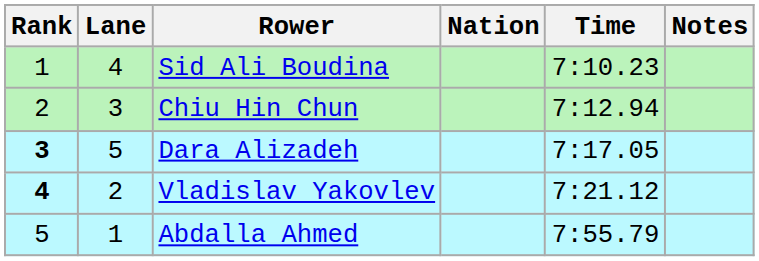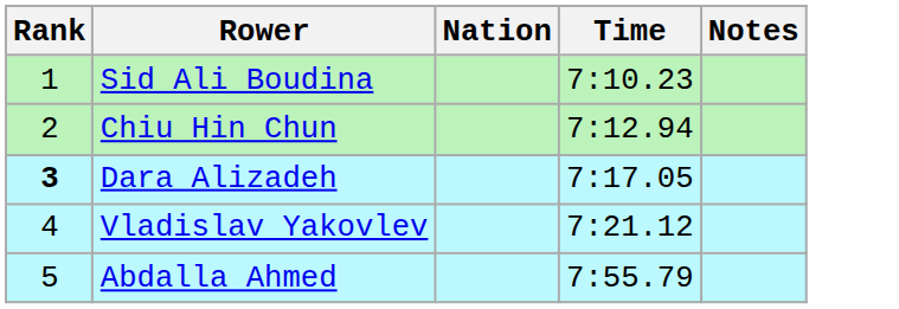- column: Lane | 4 | 3 | 5 | 2 | 1
Vladislav Yakovlev | Rank: bold -> normal
